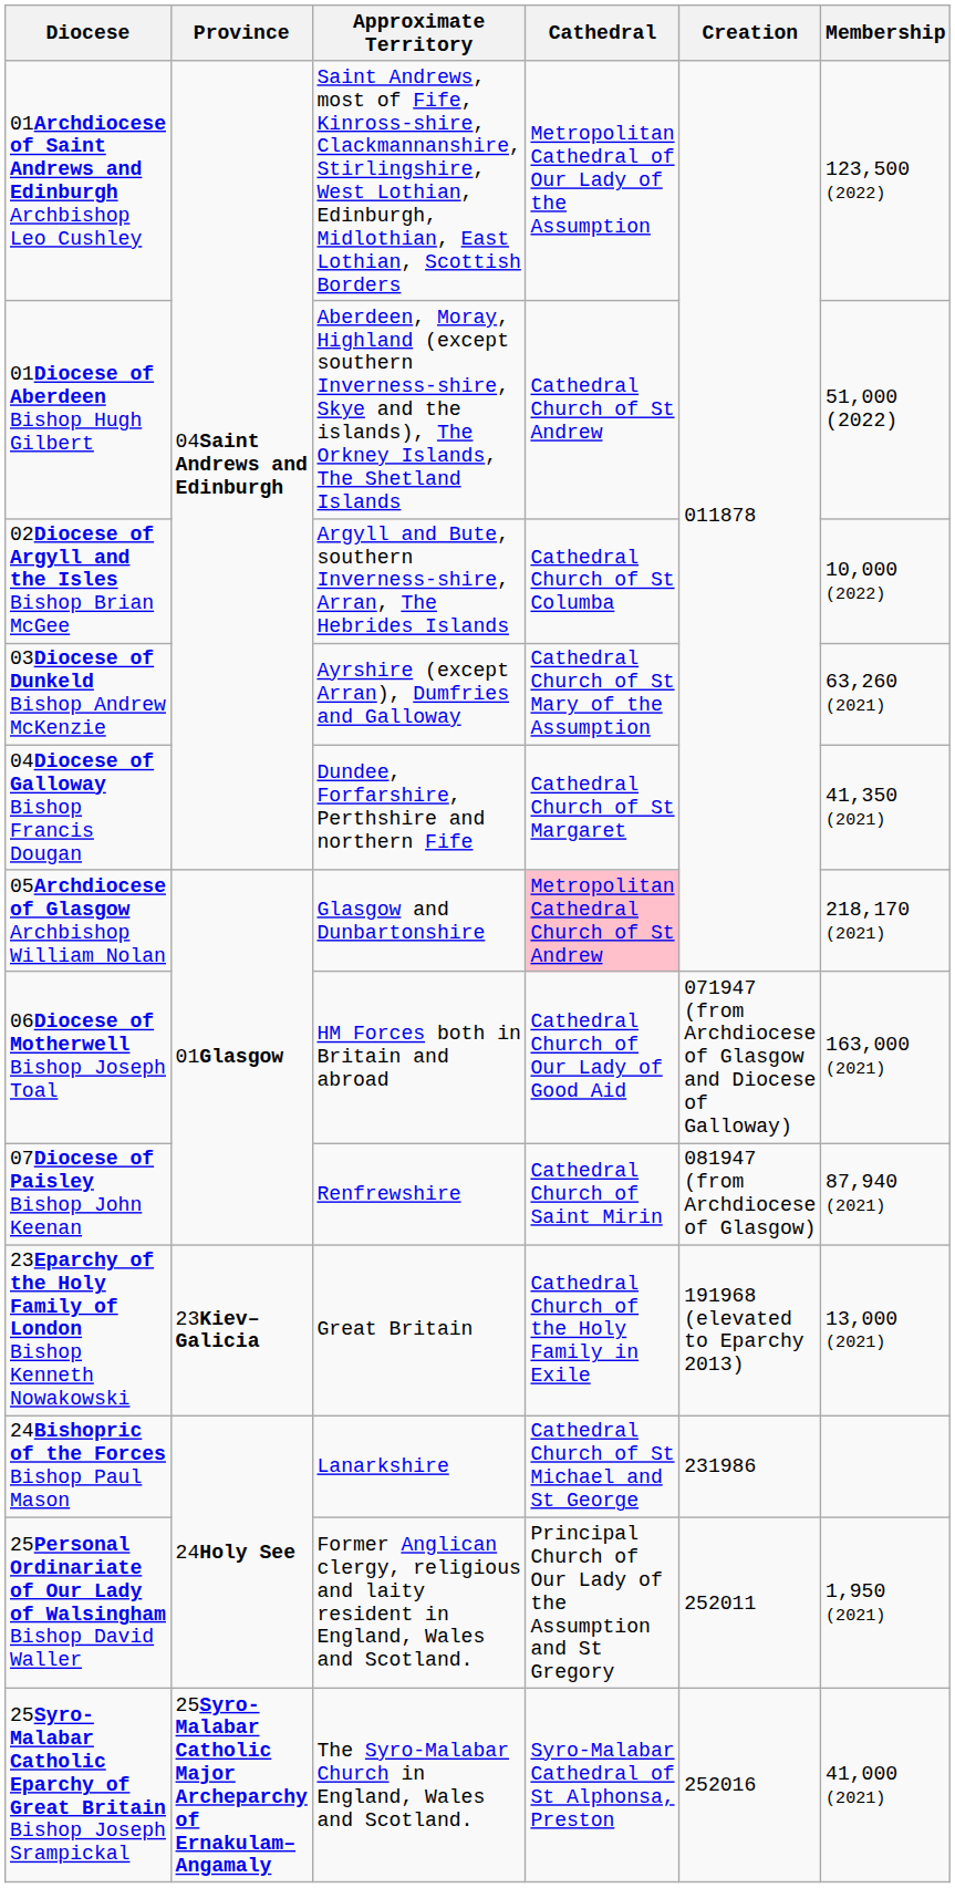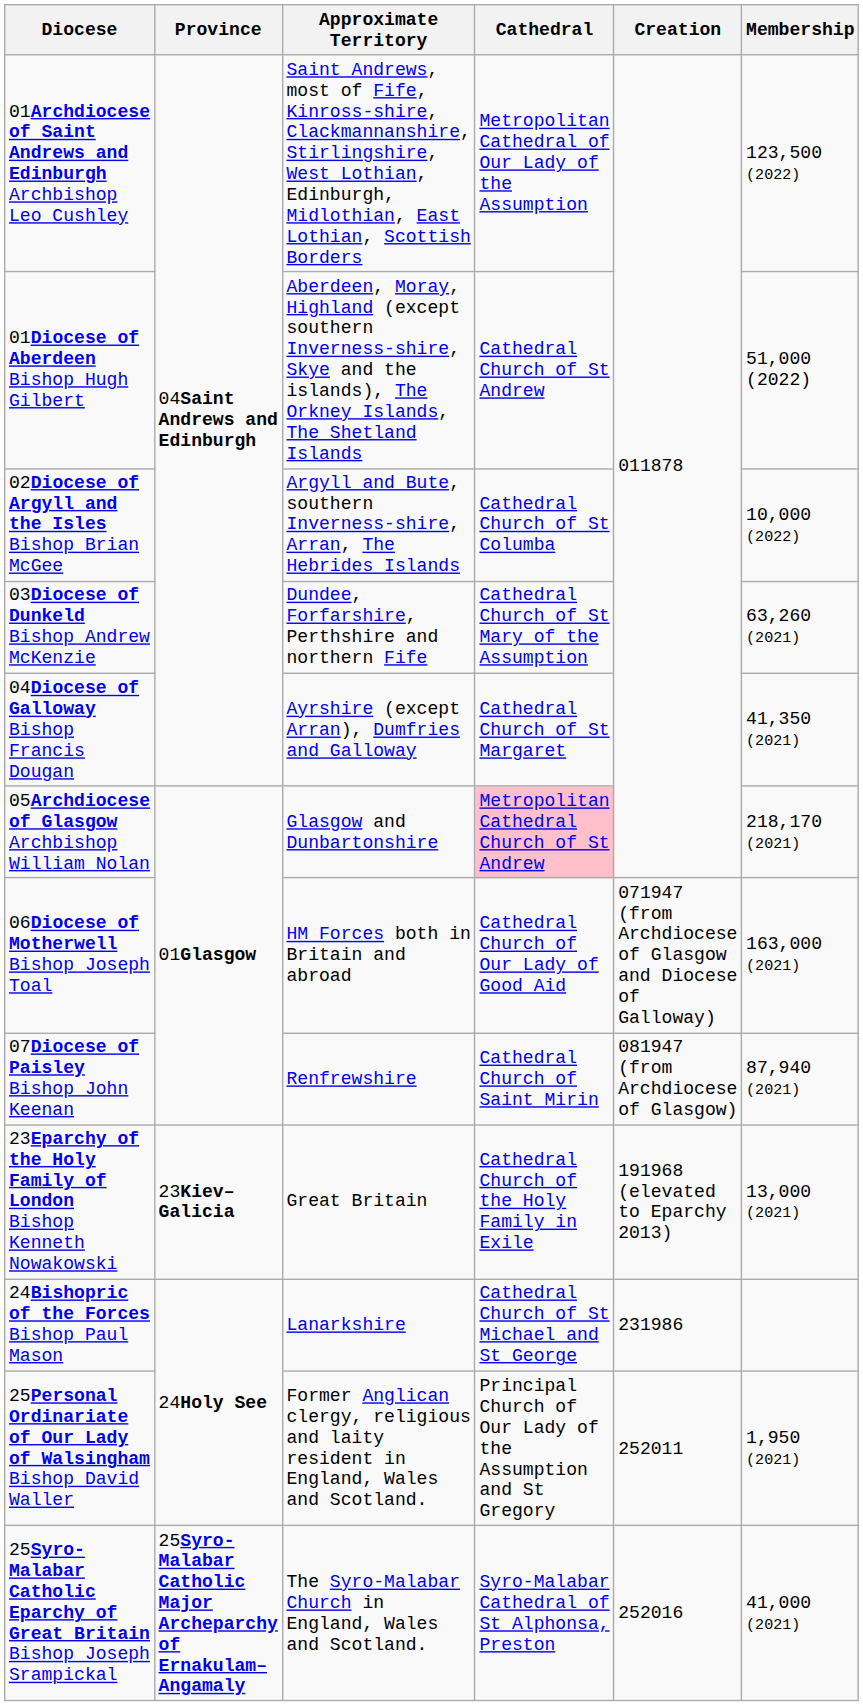03Diocese of Dunkeld Bishop Andrew McKenzie | Approximate Territory: Ayrshire (except Arran), Dumfries and Galloway -> Dundee, Forfarshire, Perthshire and northern Fife
04Diocese of Galloway Bishop Francis Dougan | Approximate Territory: Dundee, Forfarshire, Perthshire and northern Fife -> Ayrshire (except Arran), Dumfries and Galloway
